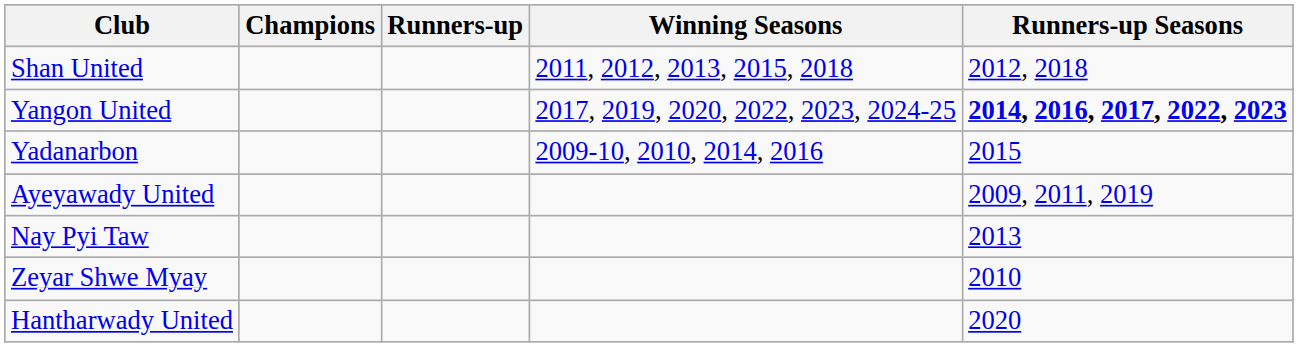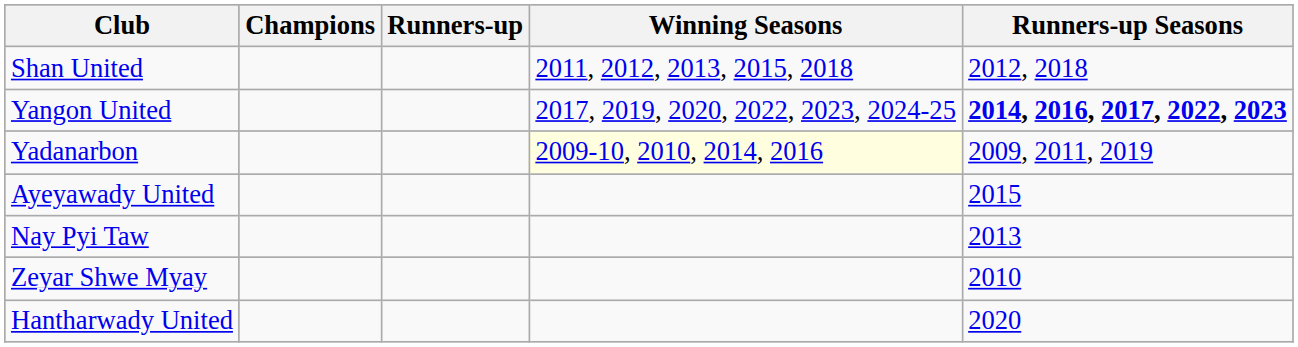Yadanarbon | Winning Seasons: no background -> lightyellow background
Yadanarbon | Runners-up Seasons: 2015 -> 2009, 2011, 2019
Ayeyawady United | Runners-up Seasons: 2009, 2011, 2019 -> 2015
